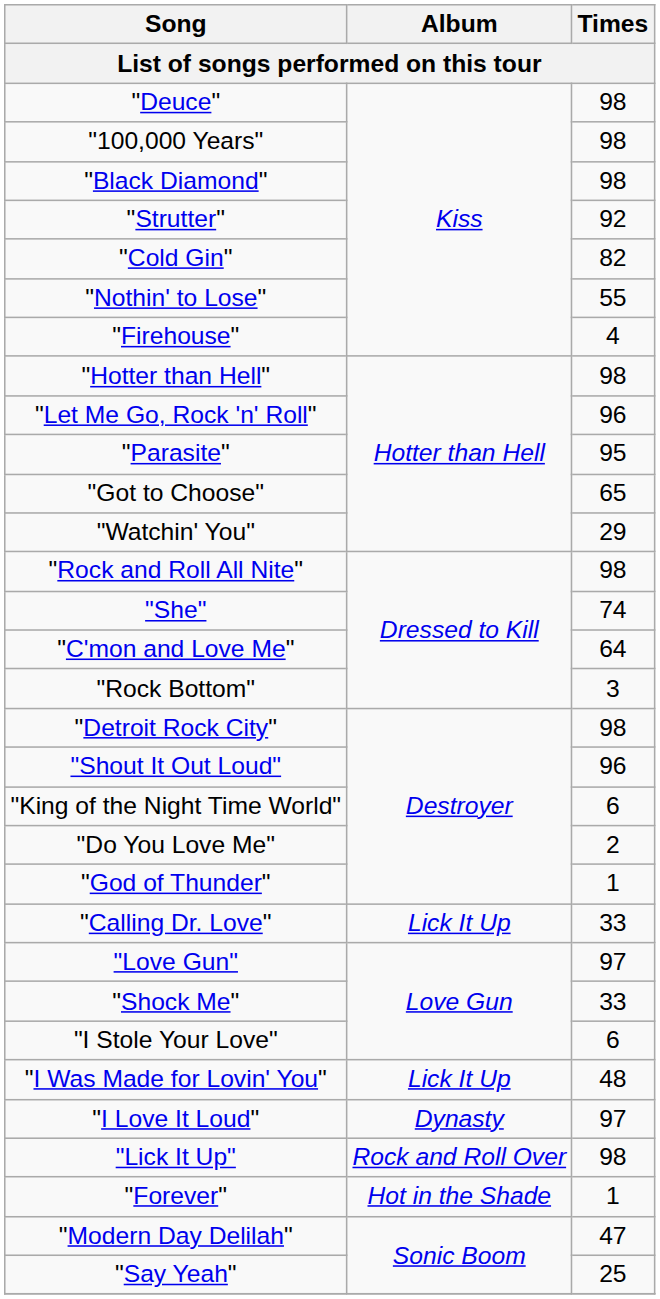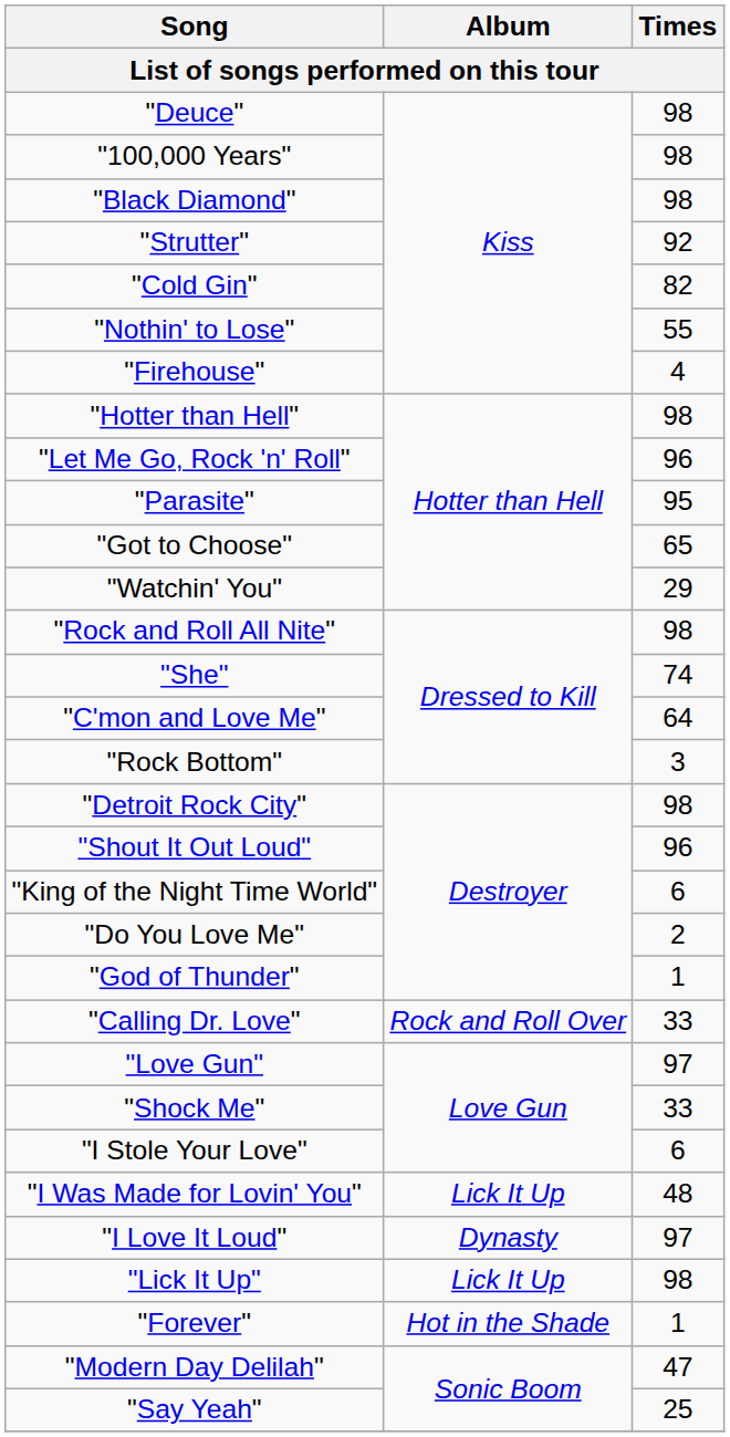"Calling Dr. Love" | Album: Lick It Up -> Rock and Roll Over
"Lick It Up" | Album: Rock and Roll Over -> Lick It Up
